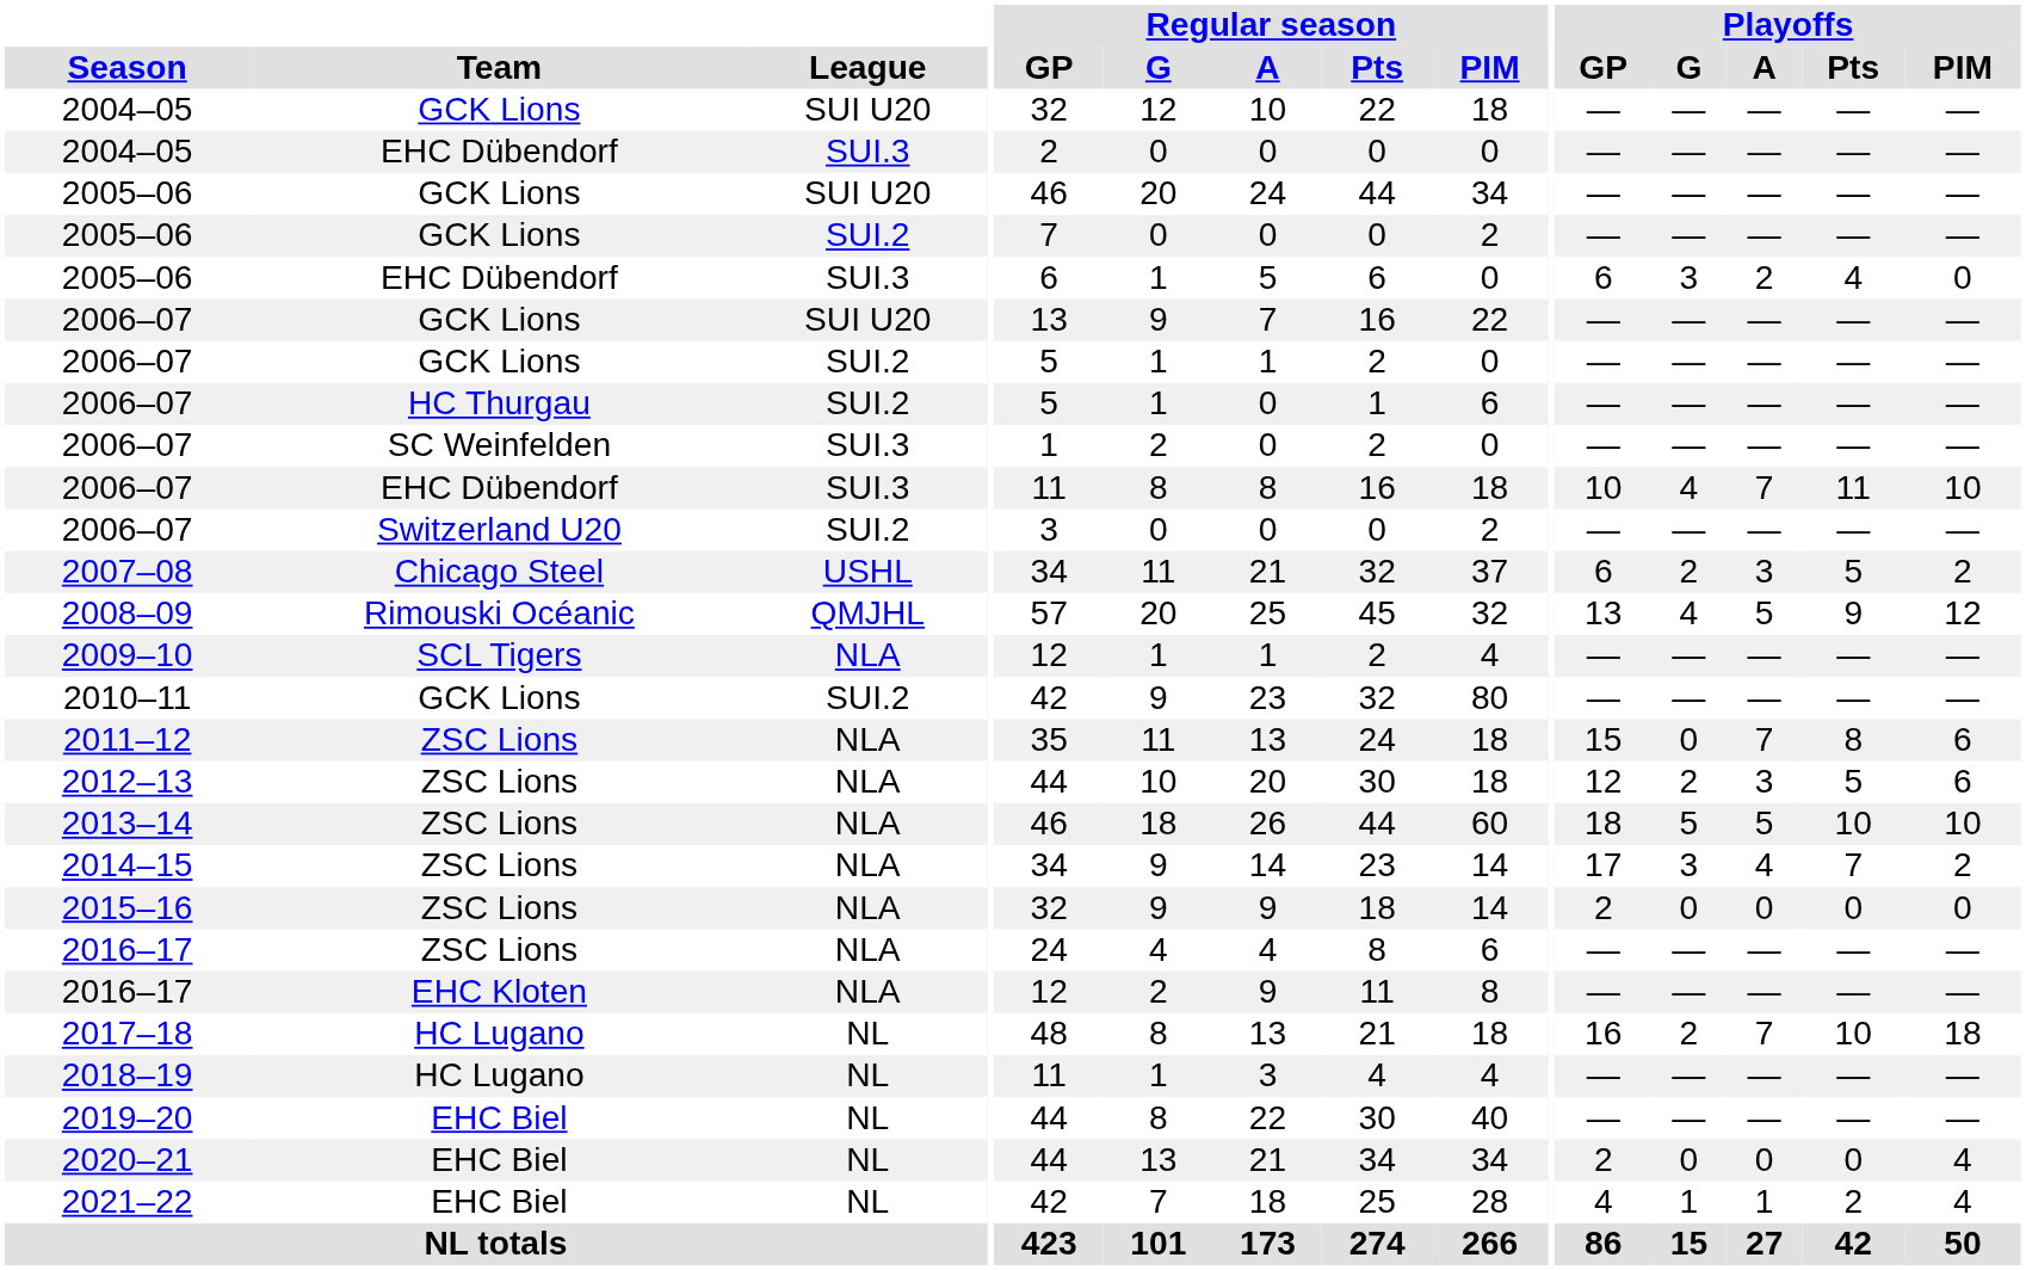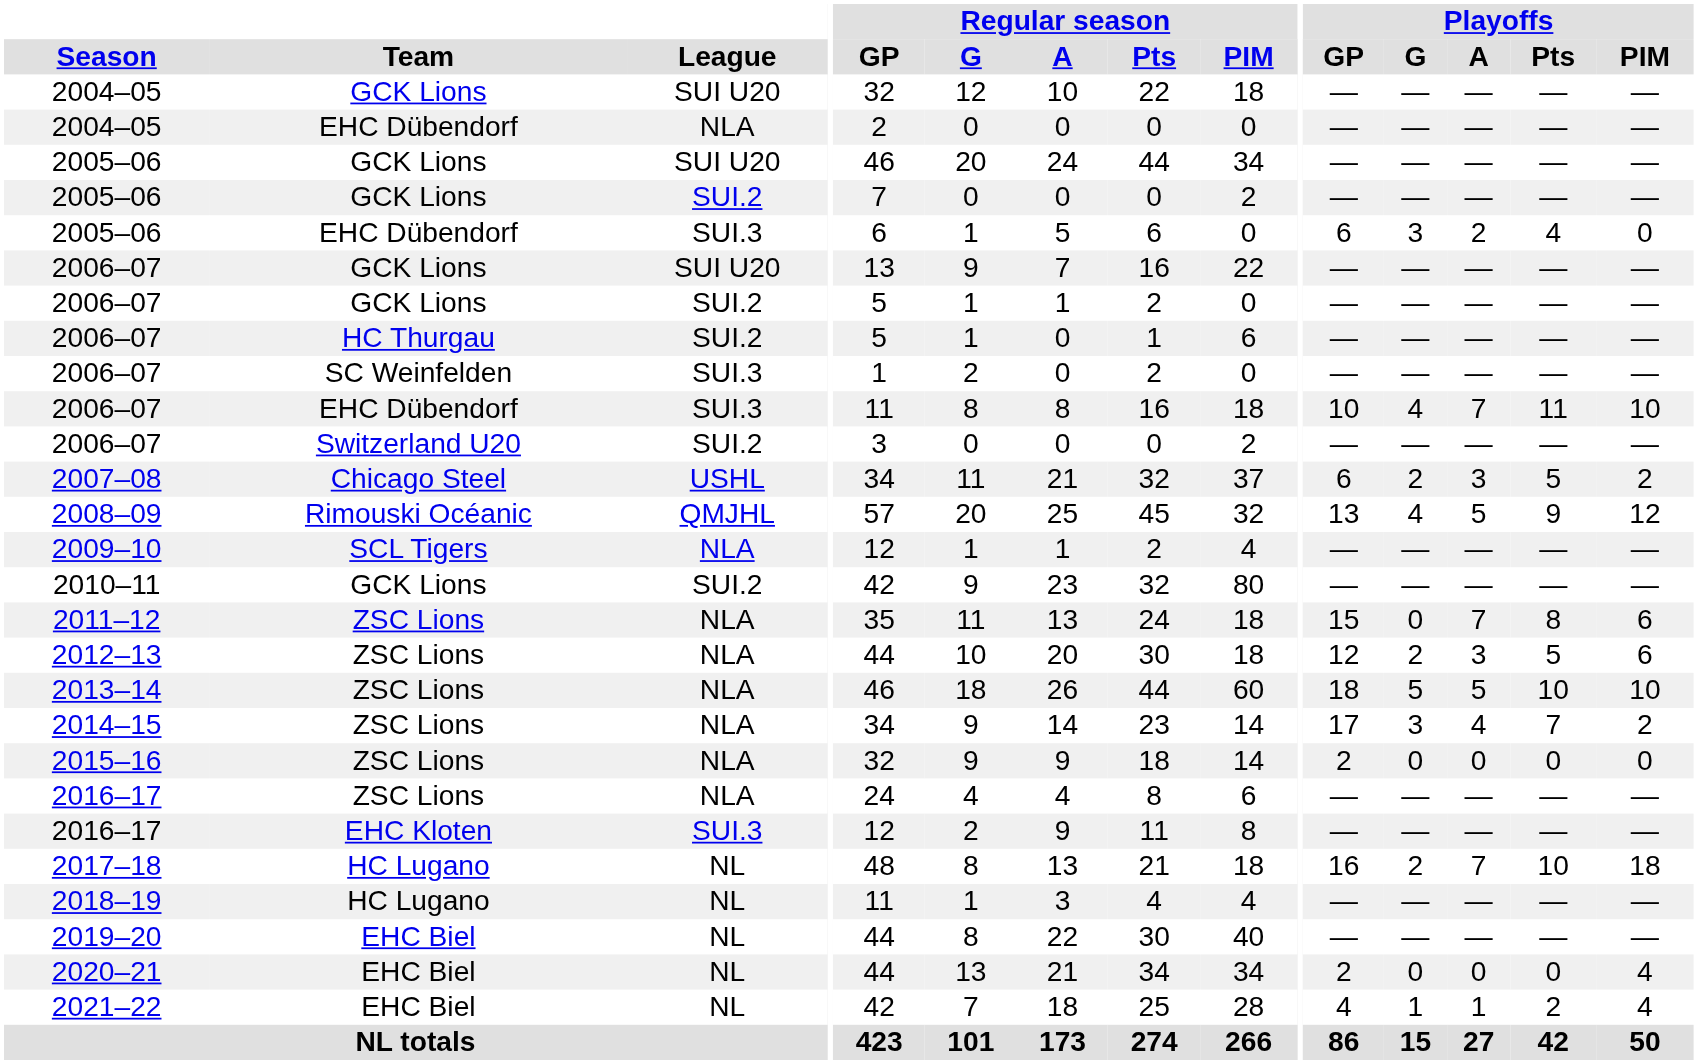2004–05 / EHC Dübendorf | League: SUI.3 -> NLA
2016–17 / EHC Kloten | League: NLA -> SUI.3
